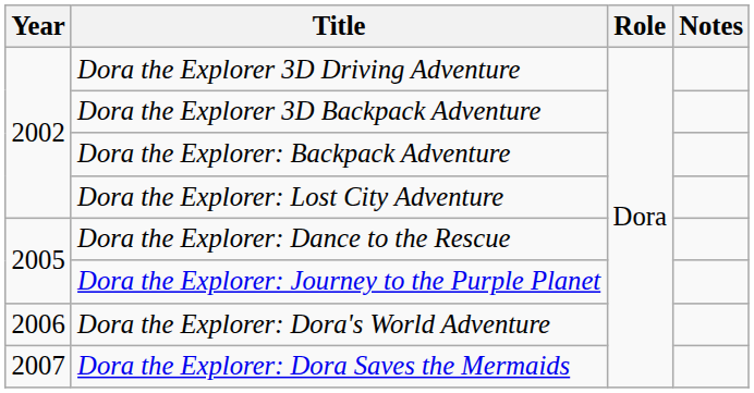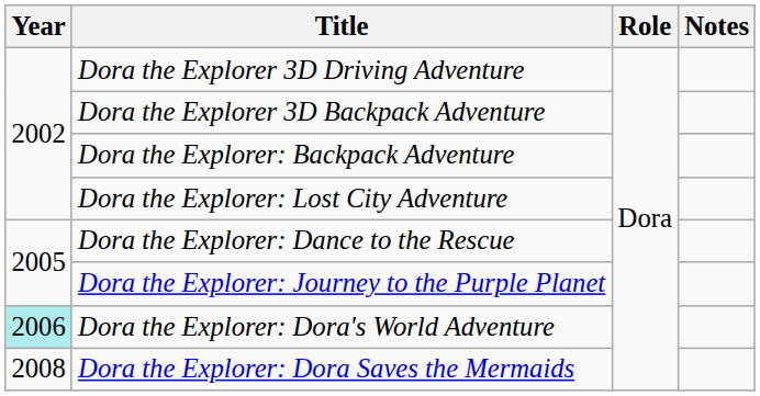Dora the Explorer: Dora's World Adventure | Year: no background -> paleturquoise background
Dora the Explorer: Dora Saves the Mermaids | Year: 2007 -> 2008
